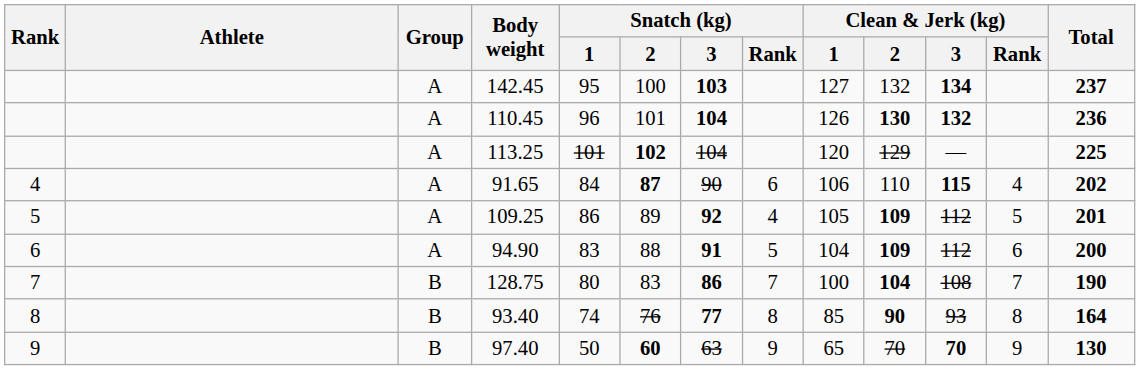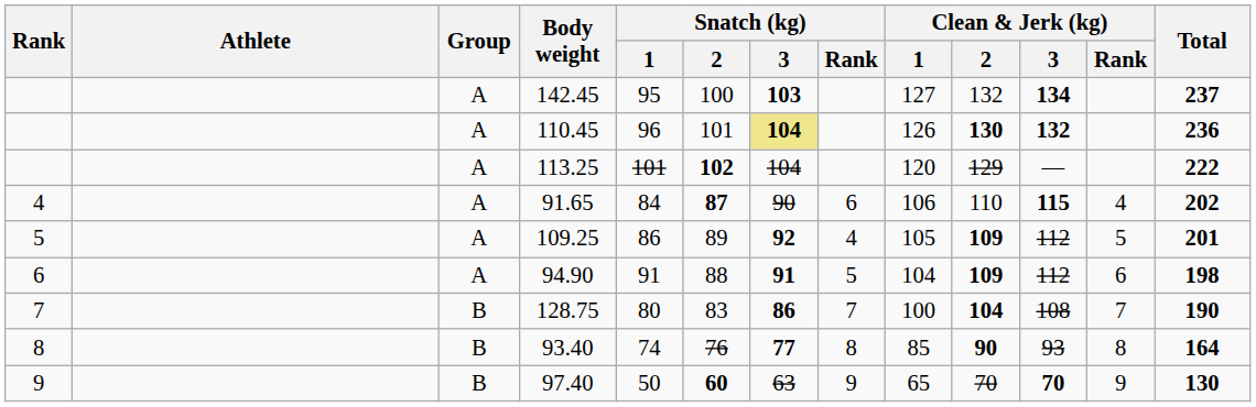110.45 | Snatch (kg) / 3: no background -> khaki background
113.25 | Total: 225 -> 222
94.90 | Snatch (kg) / 1: 83 -> 91
94.90 | Total: 200 -> 198
